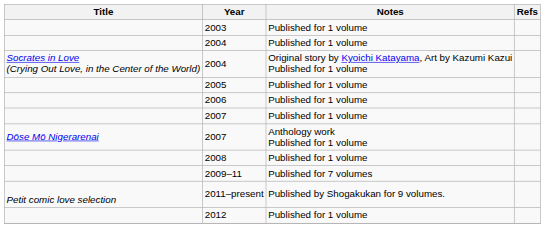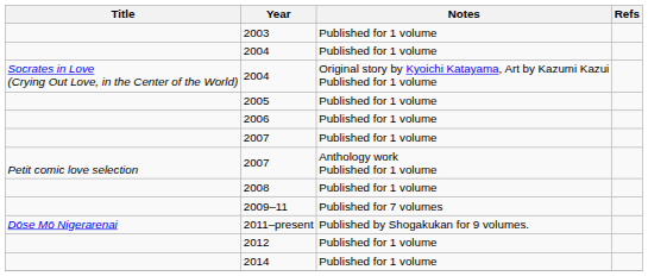2007 / Anthology work Published for 1 volume | Title: Dōse Mō Nigerarenai -> Petit comic love selection
2011–present | Title: Petit comic love selection -> Dōse Mō Nigerarenai
+ row: 2014 | Published for 1 volume
